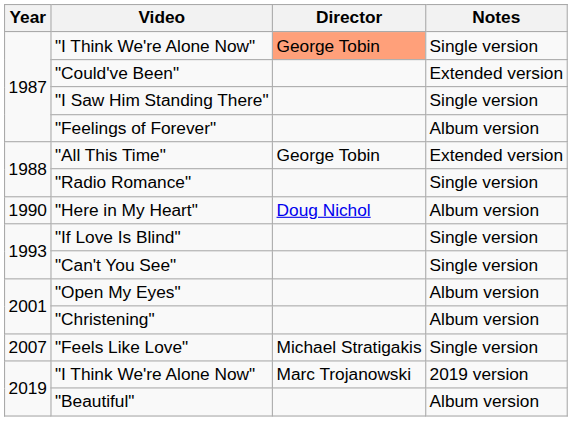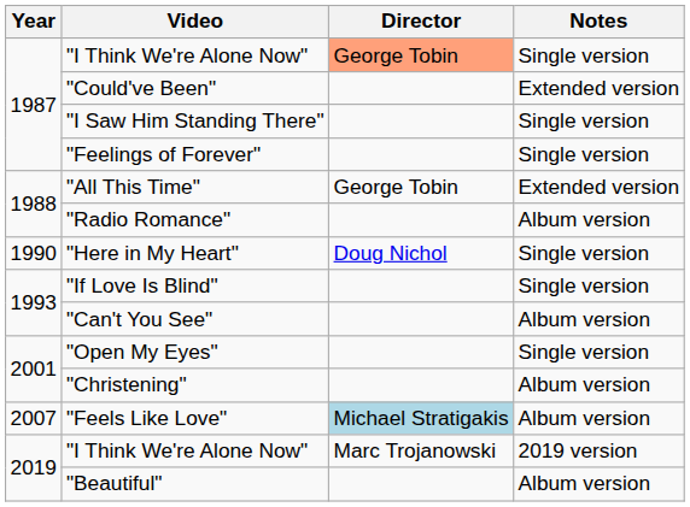"Feelings of Forever" | Notes: Album version -> Single version
"Radio Romance" | Notes: Single version -> Album version
"Here in My Heart" | Notes: Album version -> Single version
"Can't You See" | Notes: Single version -> Album version
"Open My Eyes" | Notes: Album version -> Single version
"Feels Like Love" | Director: no background -> lightblue background
"Feels Like Love" | Notes: Single version -> Album version
